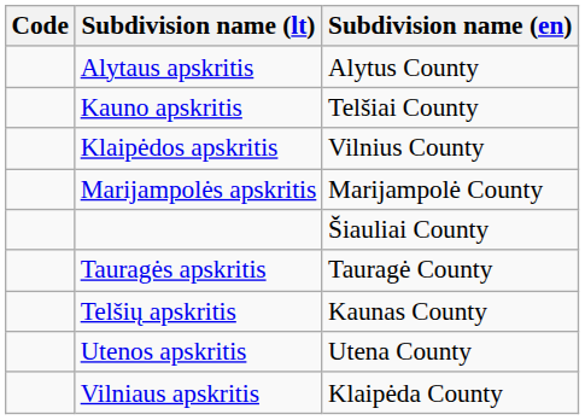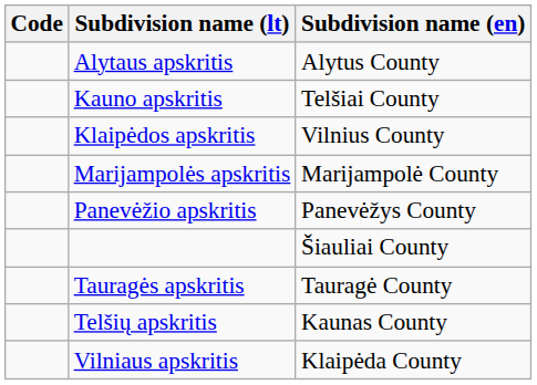+ row: Panevėžio apskritis | Panevėžys County
- row: Utenos apskritis | Utena County
